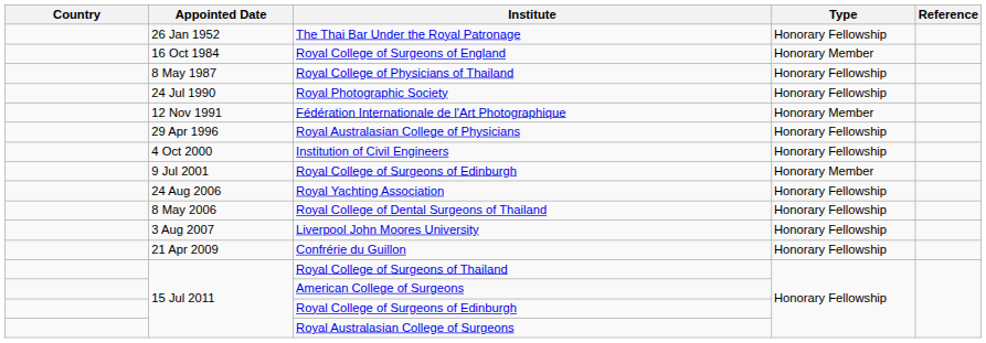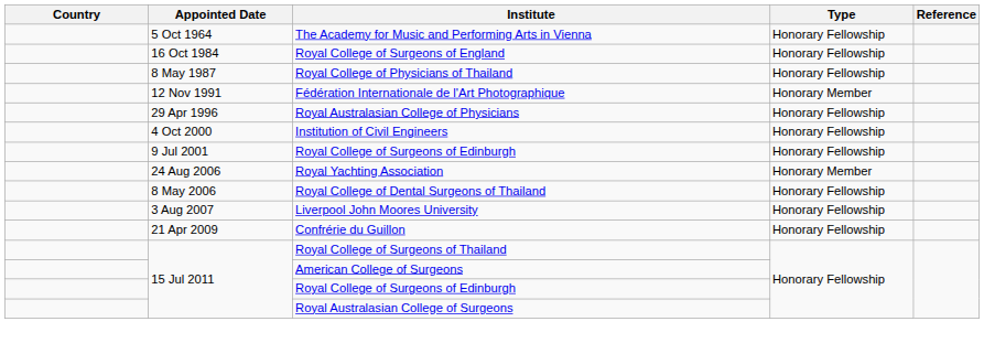- row: 26 Jan 1952 | The Thai Bar Under the Royal Patronage | Honorary Fellowship
+ row: 5 Oct 1964 | The Academy for Music and Performing Arts in Vienna | Honorary Fellowship
Royal College of Surgeons of England | Type: Honorary Member -> Honorary Fellowship
- row: 24 Jul 1990 | Royal Photographic Society | Honorary Fellowship
9 Jul 2001 / Royal College of Surgeons of Edinburgh | Type: Honorary Member -> Honorary Fellowship
Royal Yachting Association | Type: Honorary Fellowship -> Honorary Member
